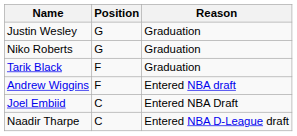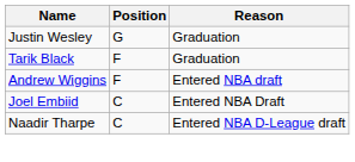- row: Niko Roberts | G | Graduation
